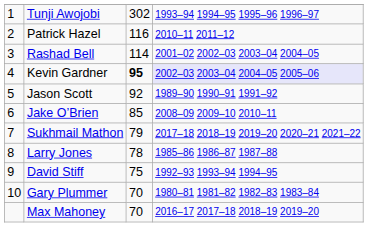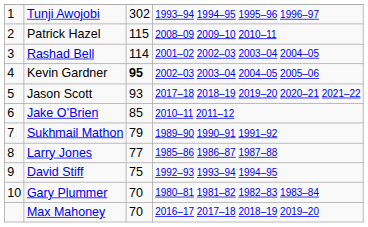Patrick Hazel | column 3: 116 -> 115
Patrick Hazel | column 4: 2010–11 2011–12 -> 2008–09 2009–10 2010–11
Kevin Gardner | column 4: lavender background -> no background
Jason Scott | column 3: 92 -> 93
Jason Scott | column 4: 1989–90 1990–91 1991–92 -> 2017–18 2018–19 2019–20 2020–21 2021–22
Jake O’Brien | column 4: 2008–09 2009–10 2010–11 -> 2010–11 2011–12
Sukhmail Mathon | column 4: 2017–18 2018–19 2019–20 2020–21 2021–22 -> 1989–90 1990–91 1991–92
Larry Jones | column 3: 78 -> 77
